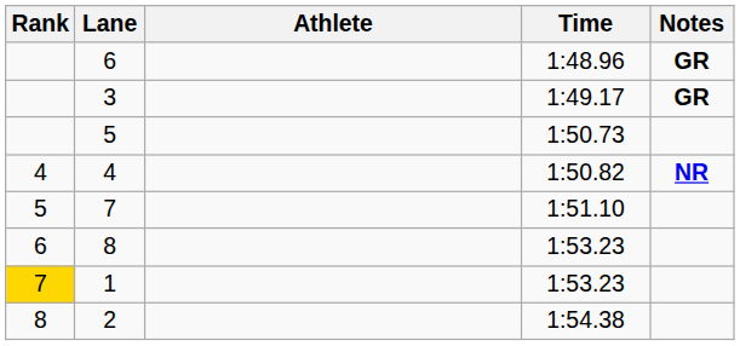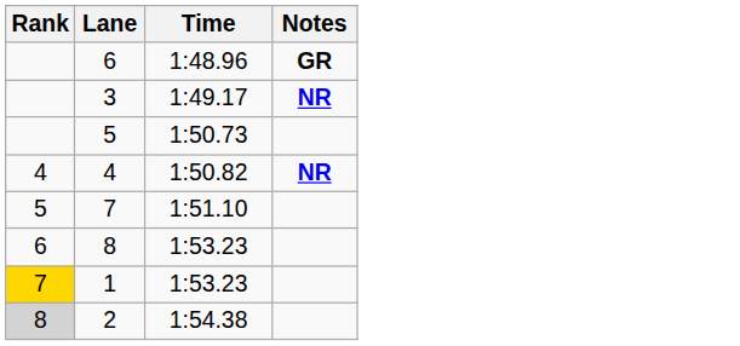- column: Athlete
3 | Notes: GR -> NR
2 | Rank: no background -> lightgrey background
